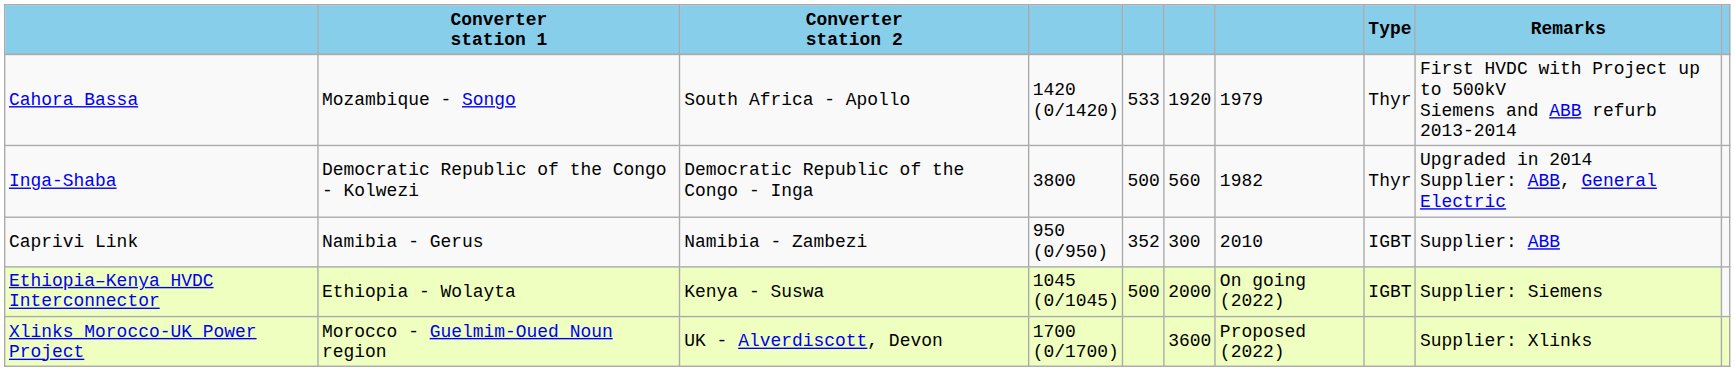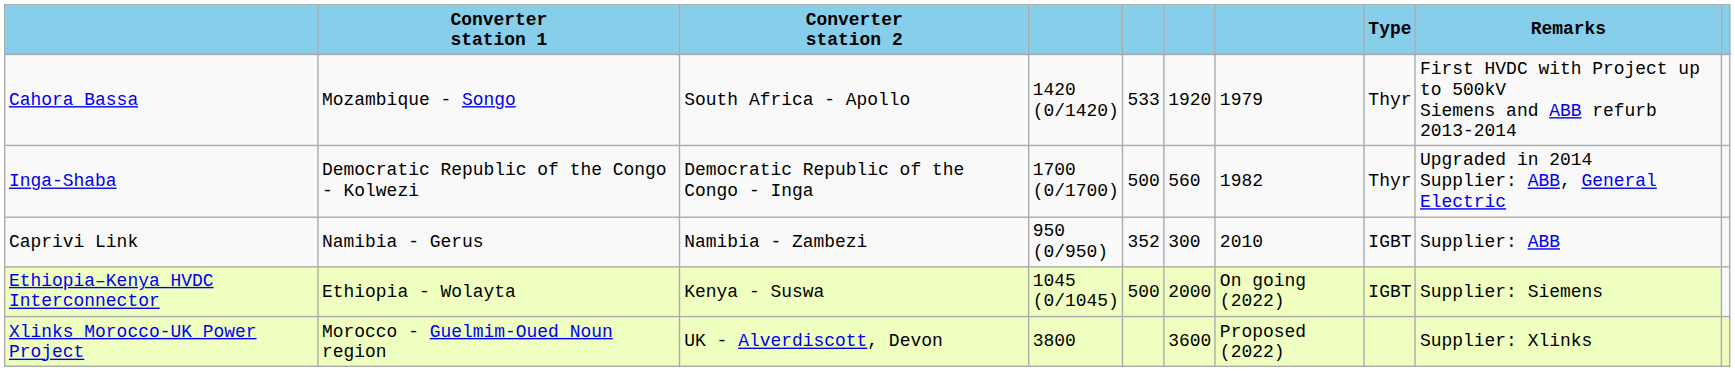Inga-Shaba | column 4: 3800 -> 1700 (0/1700)
Xlinks Morocco-UK Power Project | column 4: 1700 (0/1700) -> 3800
